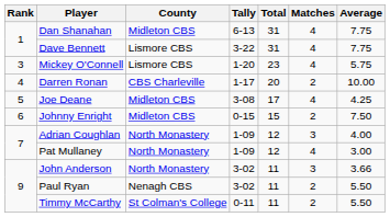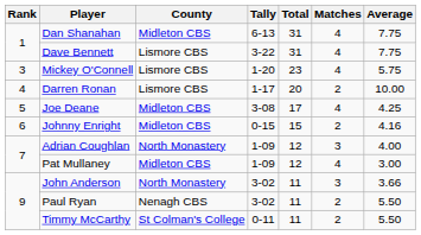Darren Ronan | County: CBS Charleville -> Lismore CBS
Johnny Enright | Average: 7.50 -> 4.16
Pat Mullaney | County: North Monastery -> Midleton CBS
